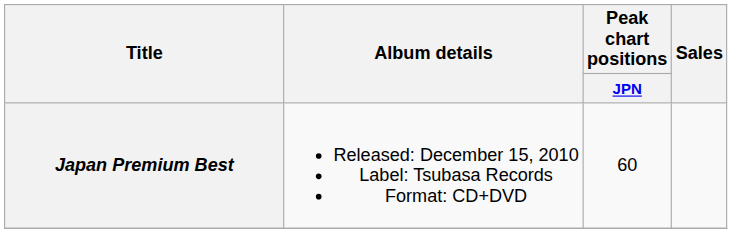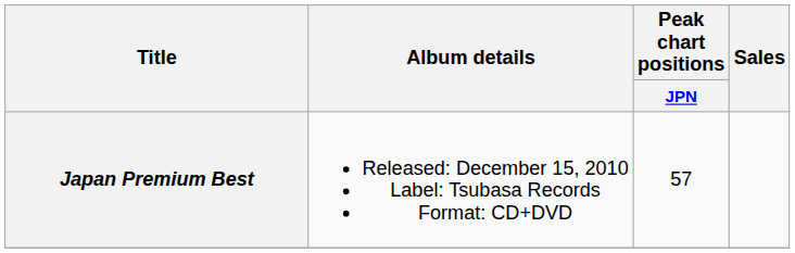Japan Premium Best | Peak chart positions / JPN: 60 -> 57
